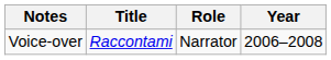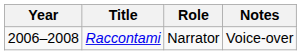columns swapped: Year <-> Notes
